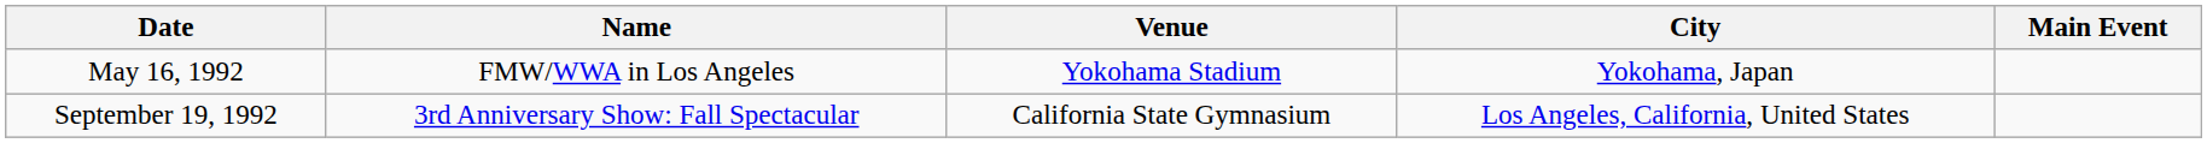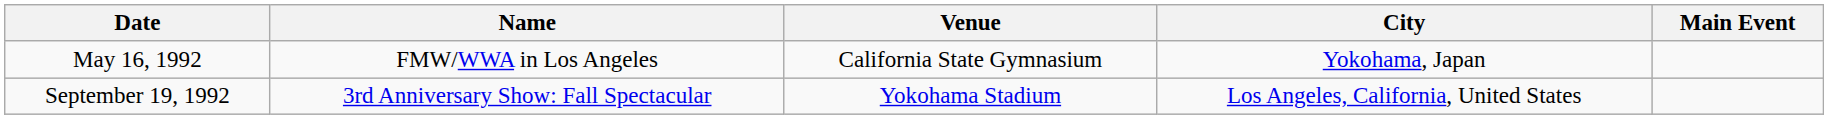May 16, 1992 | Venue: Yokohama Stadium -> California State Gymnasium
September 19, 1992 | Venue: California State Gymnasium -> Yokohama Stadium
